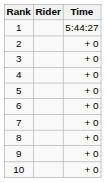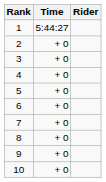columns swapped: Rider <-> Time
